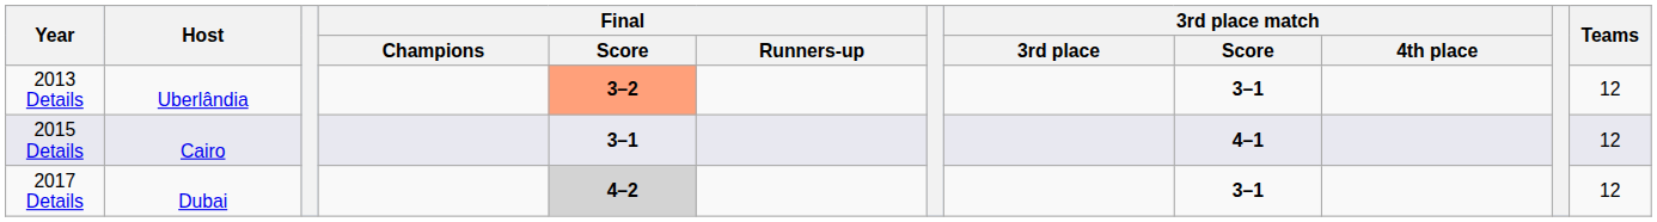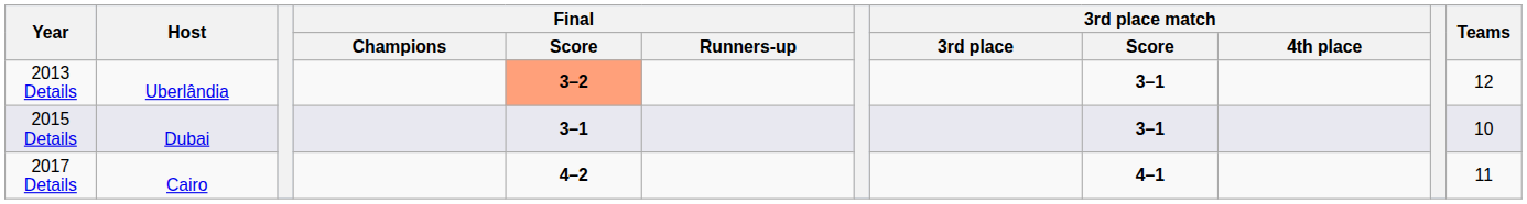2015 Details | Host: Cairo -> Dubai
2015 Details | 3rd place match / Score: 4–1 -> 3–1
2015 Details | Teams: 12 -> 10
2017 Details | Host: Dubai -> Cairo
2017 Details | Final / Score: lightgrey background -> no background
2017 Details | 3rd place match / Score: 3–1 -> 4–1
2017 Details | Teams: 12 -> 11
